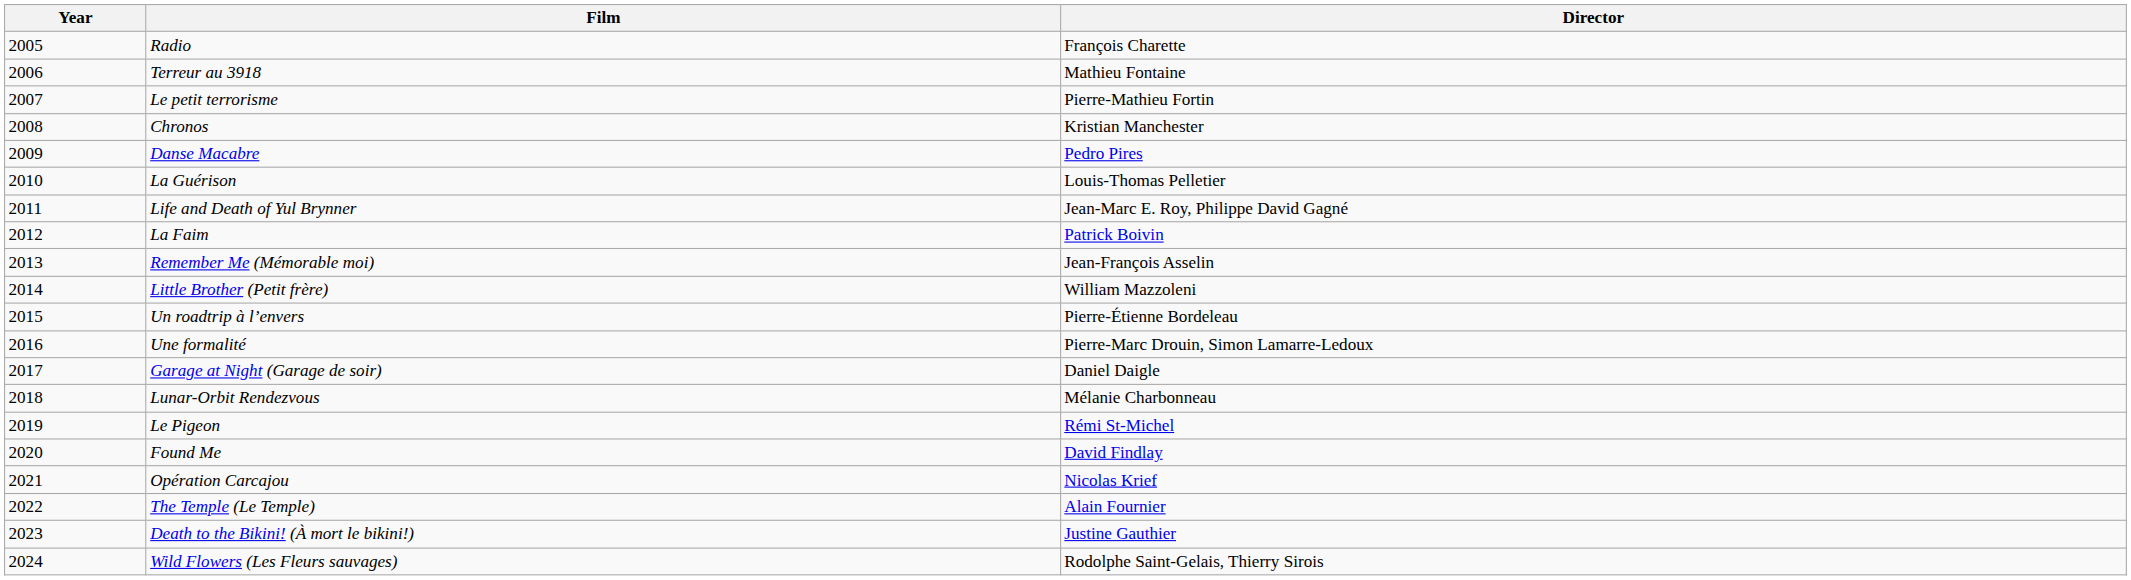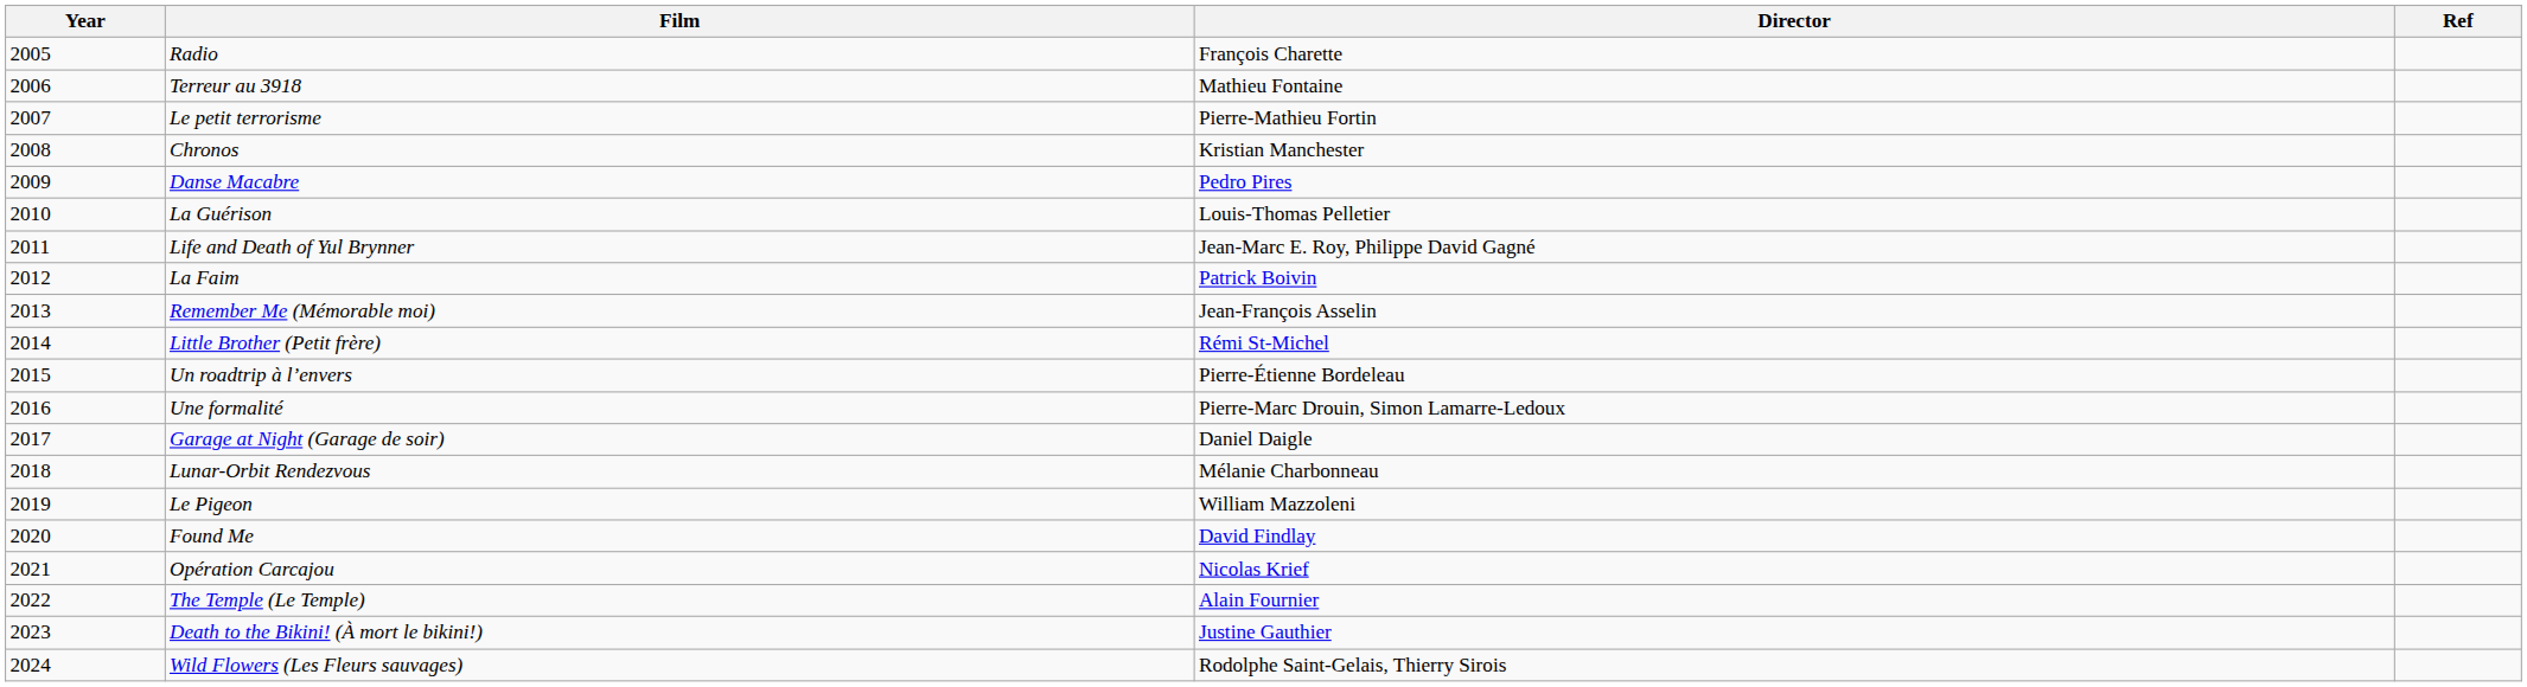+ column: Ref
Little Brother (Petit frère) | Director: William Mazzoleni -> Rémi St-Michel
Le Pigeon | Director: Rémi St-Michel -> William Mazzoleni
